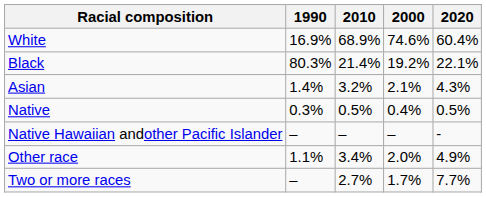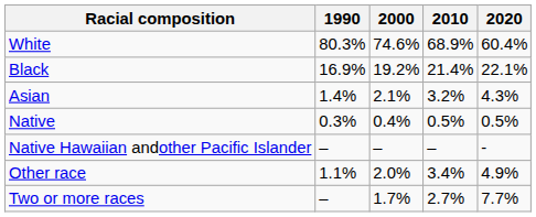columns swapped: 2000 <-> 2010
White | 1990: 16.9% -> 80.3%
Black | 1990: 80.3% -> 16.9%
